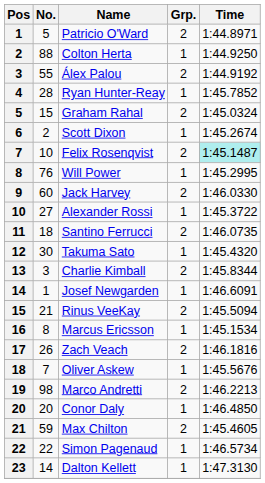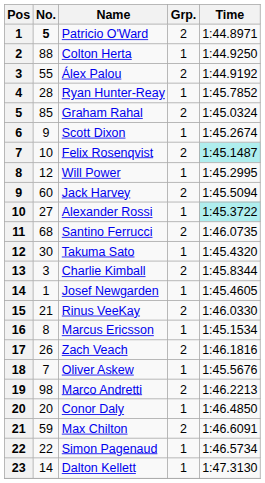Patricio O'Ward | No.: normal -> bold
Graham Rahal | No.: 15 -> 85
Scott Dixon | No.: 2 -> 9
Will Power | No.: 76 -> 12
Jack Harvey | Time: 1:46.0330 -> 1:45.5094
Alexander Rossi | Time: no background -> paleturquoise background
Santino Ferrucci | No.: 18 -> 68
Josef Newgarden | Time: 1:46.6091 -> 1:45.4605
Rinus VeeKay | Time: 1:45.5094 -> 1:46.0330
Max Chilton | Time: 1:45.4605 -> 1:46.6091
